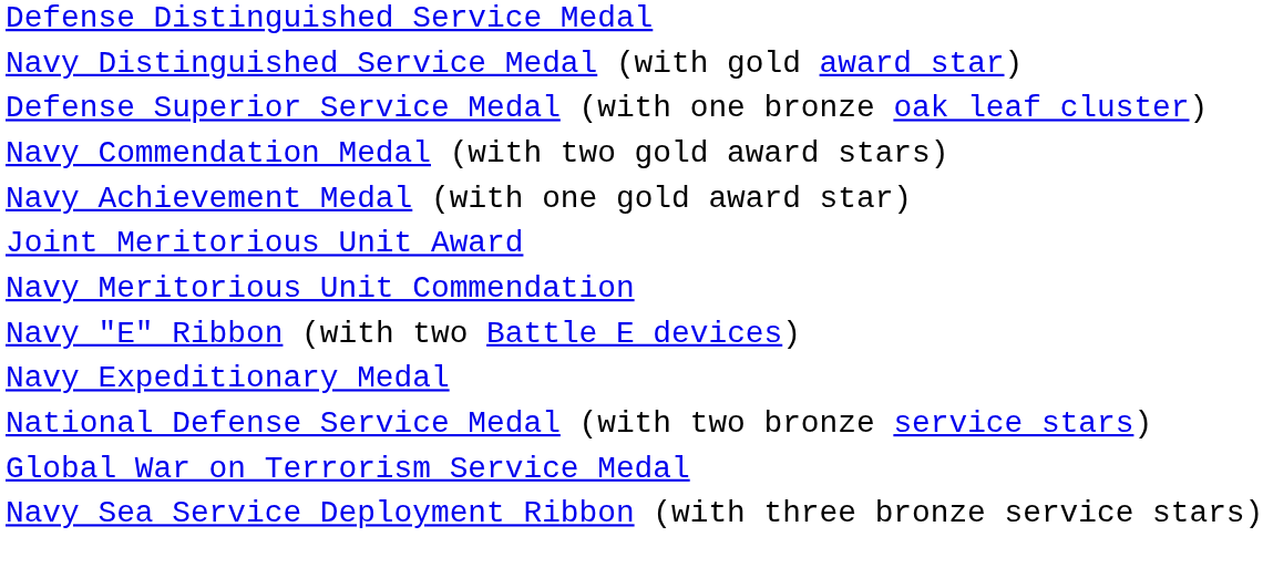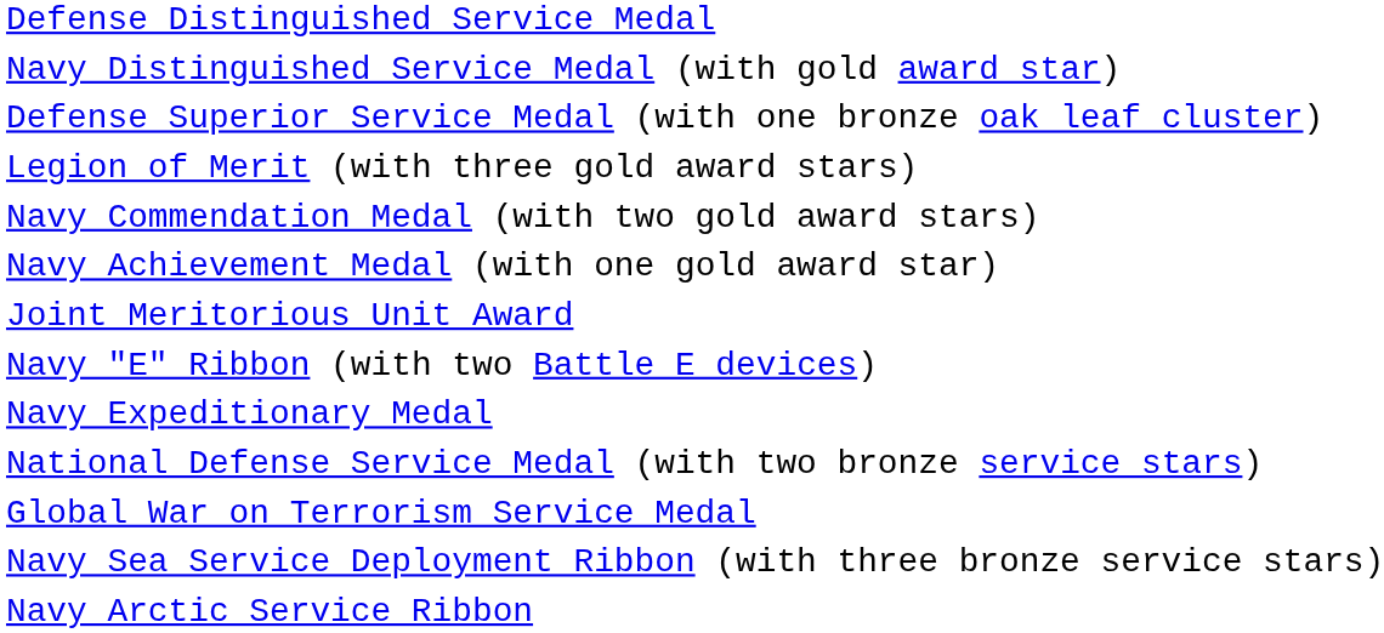+ row: Legion of Merit (with three gold award stars)
- row: Navy Meritorious Unit Commendation
+ row: Navy Arctic Service Ribbon
